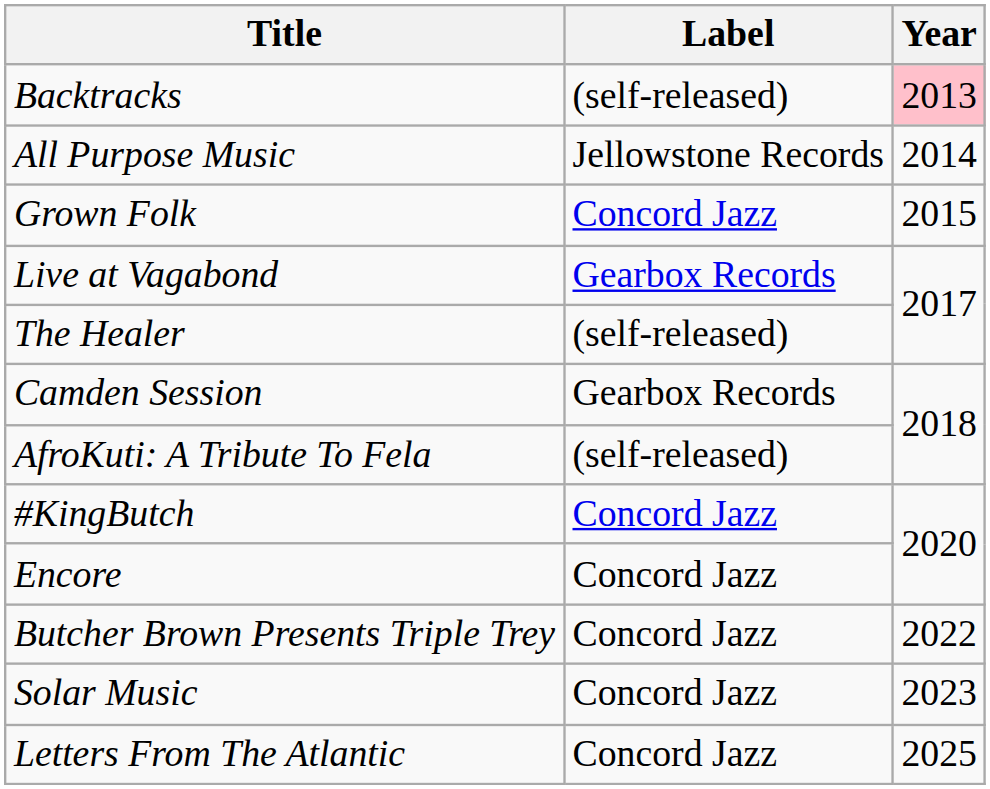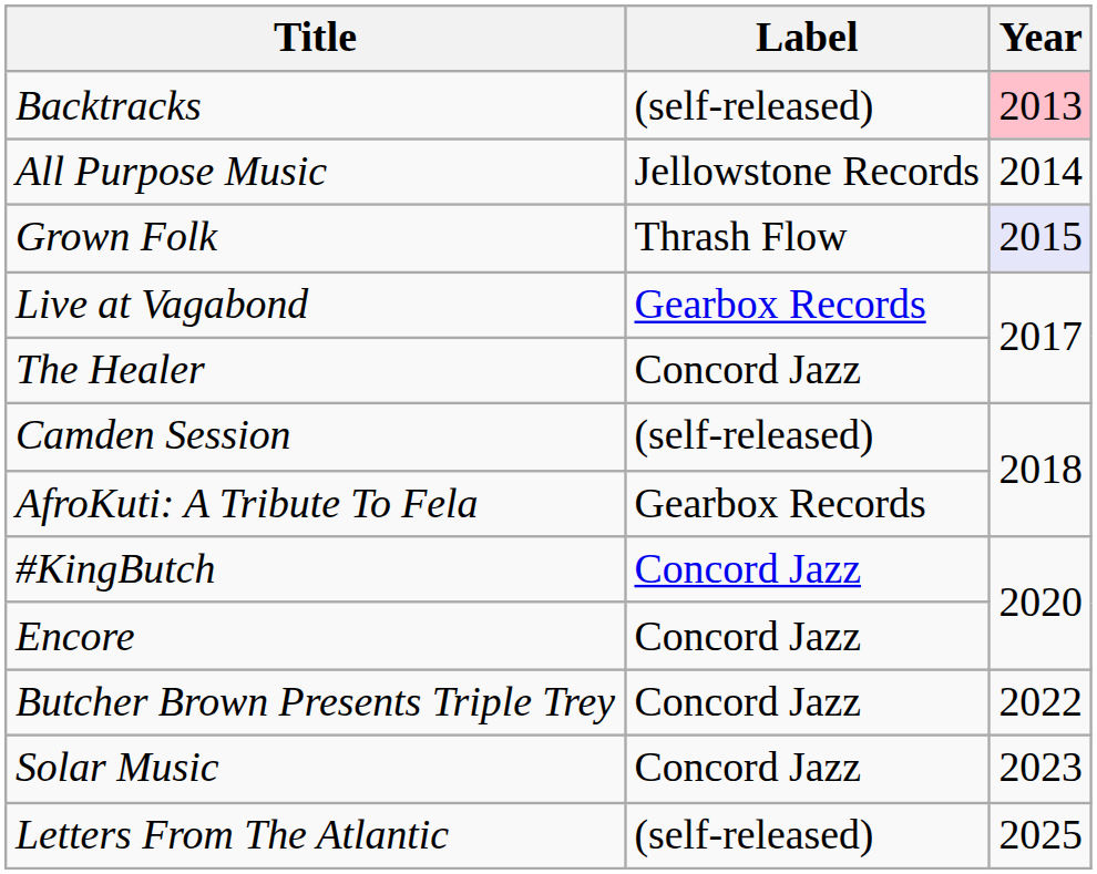Grown Folk | Label: Concord Jazz -> Thrash Flow
Grown Folk | Year: no background -> lavender background
The Healer | Label: (self-released) -> Concord Jazz
Camden Session | Label: Gearbox Records -> (self-released)
AfroKuti: A Tribute To Fela | Label: (self-released) -> Gearbox Records
Letters From The Atlantic | Label: Concord Jazz -> (self-released)
